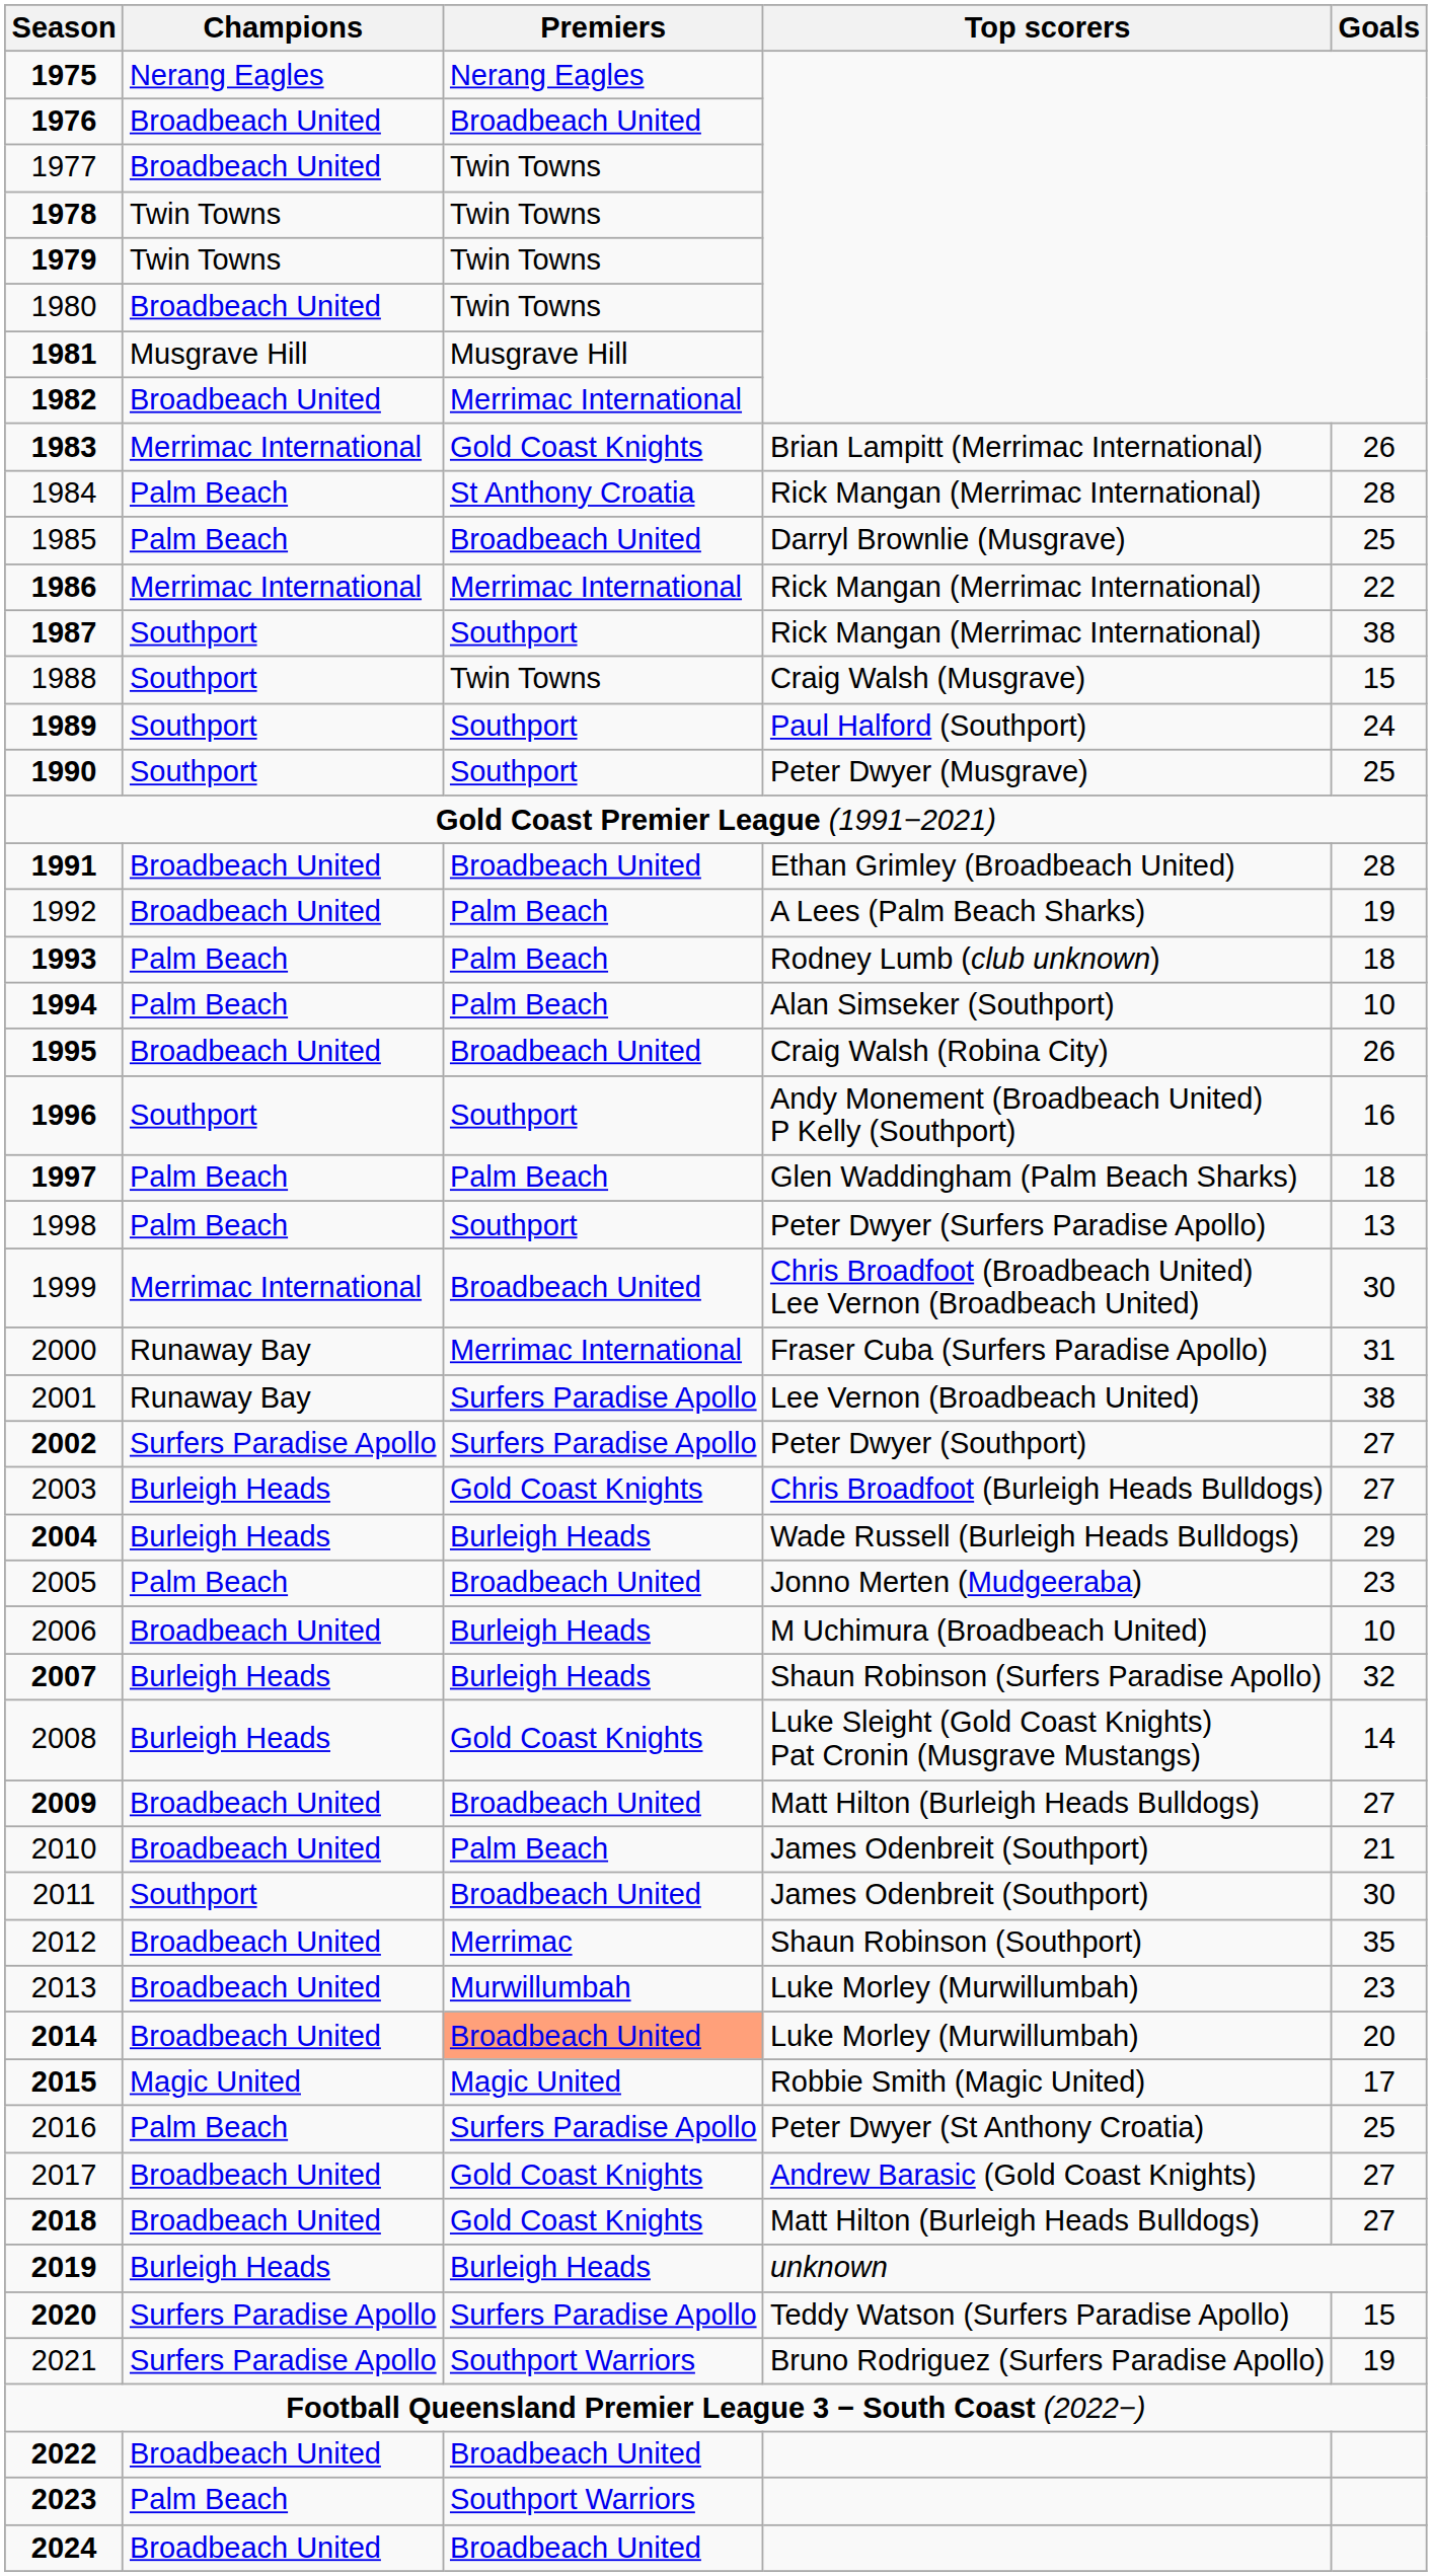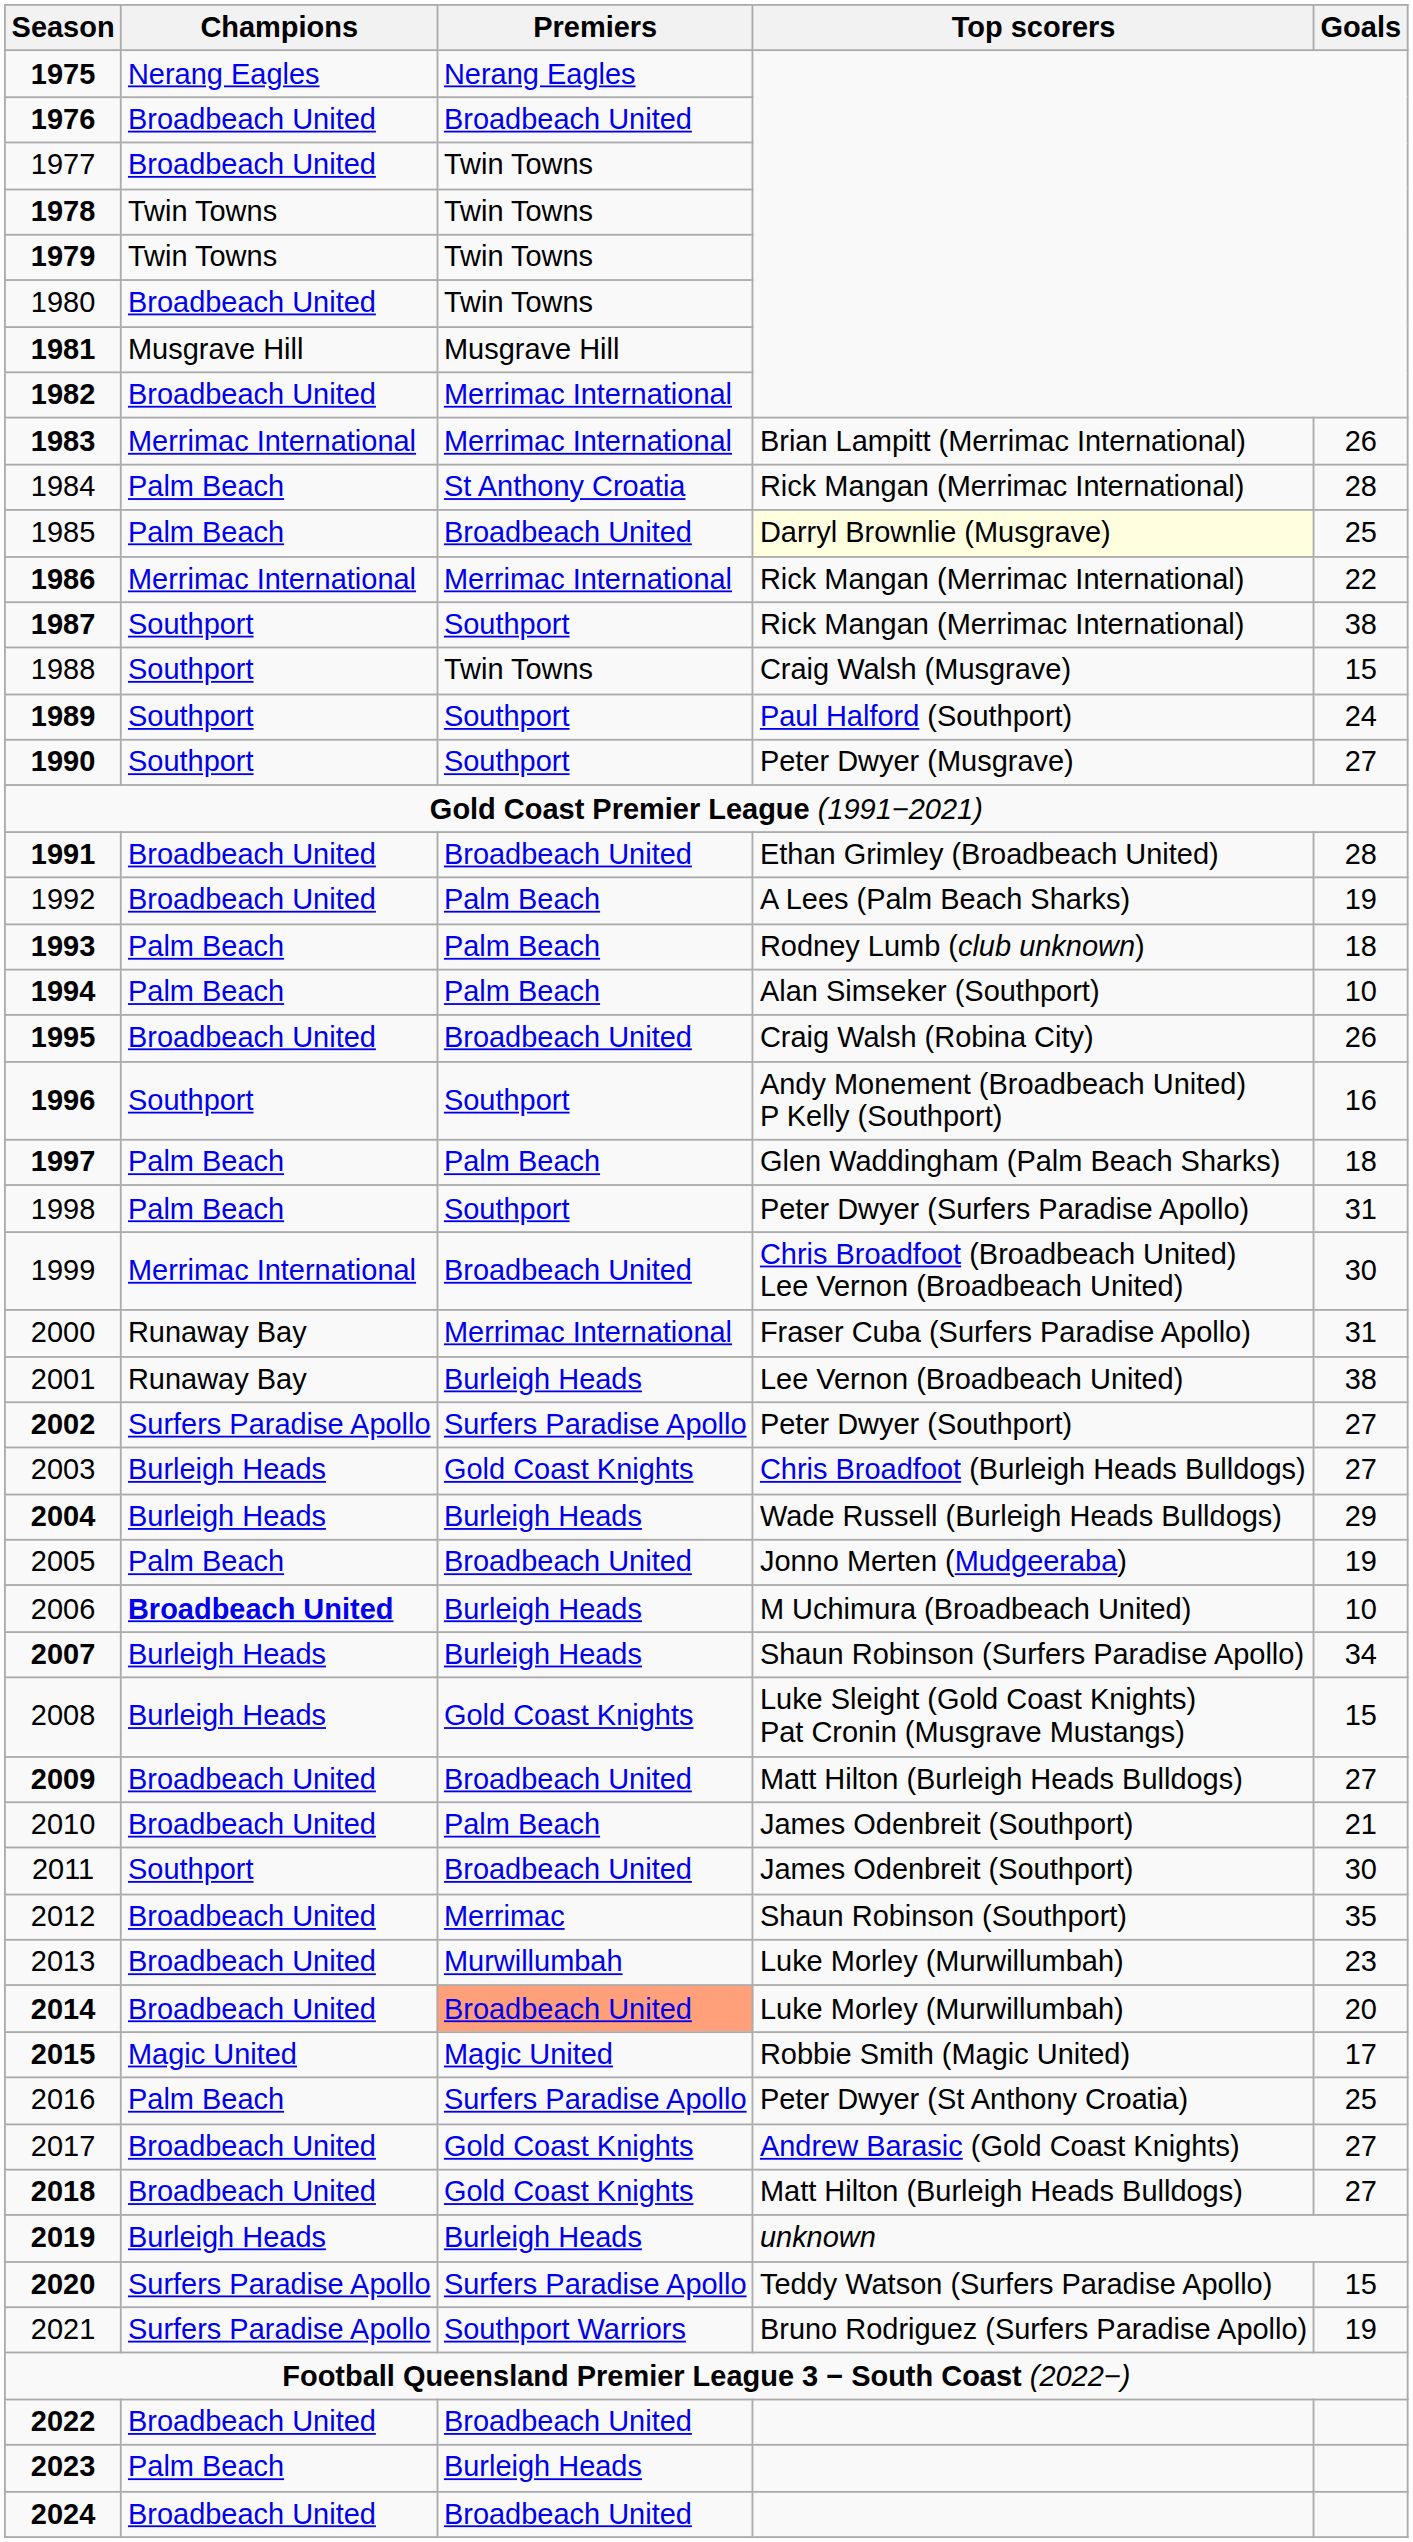1983 | Premiers: Gold Coast Knights -> Merrimac International
1985 | Top scorers: no background -> lightyellow background
1990 | Goals: 25 -> 27
1998 | Goals: 13 -> 31
2001 | Premiers: Surfers Paradise Apollo -> Burleigh Heads
2005 | Goals: 23 -> 19
2006 | Champions: normal -> bold
2007 | Goals: 32 -> 34
2008 | Goals: 14 -> 15
2023 | Premiers: Southport Warriors -> Burleigh Heads
